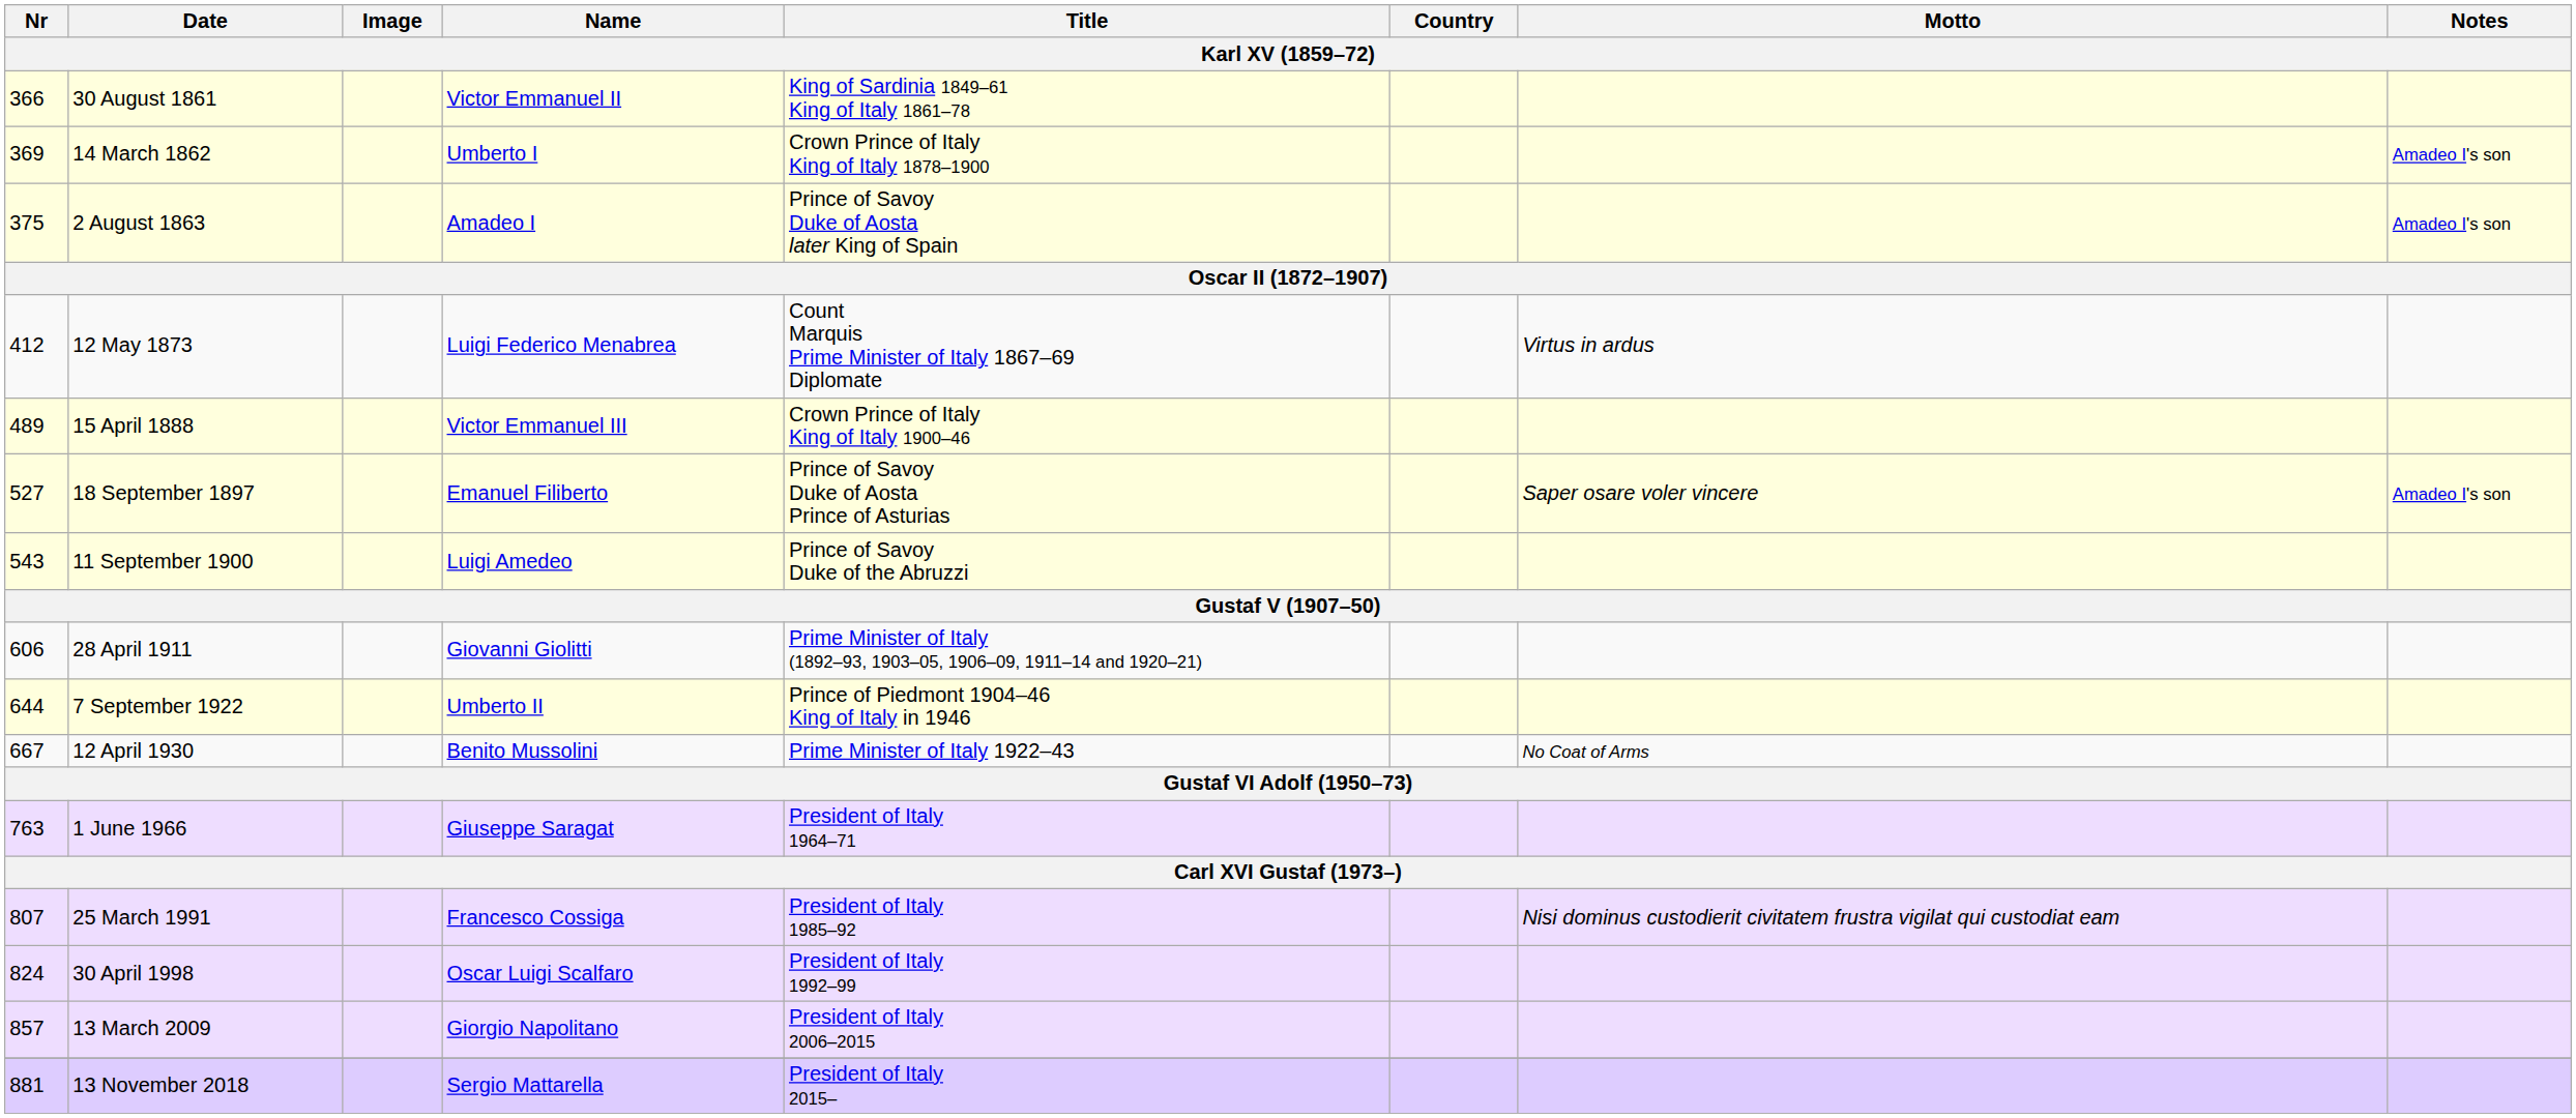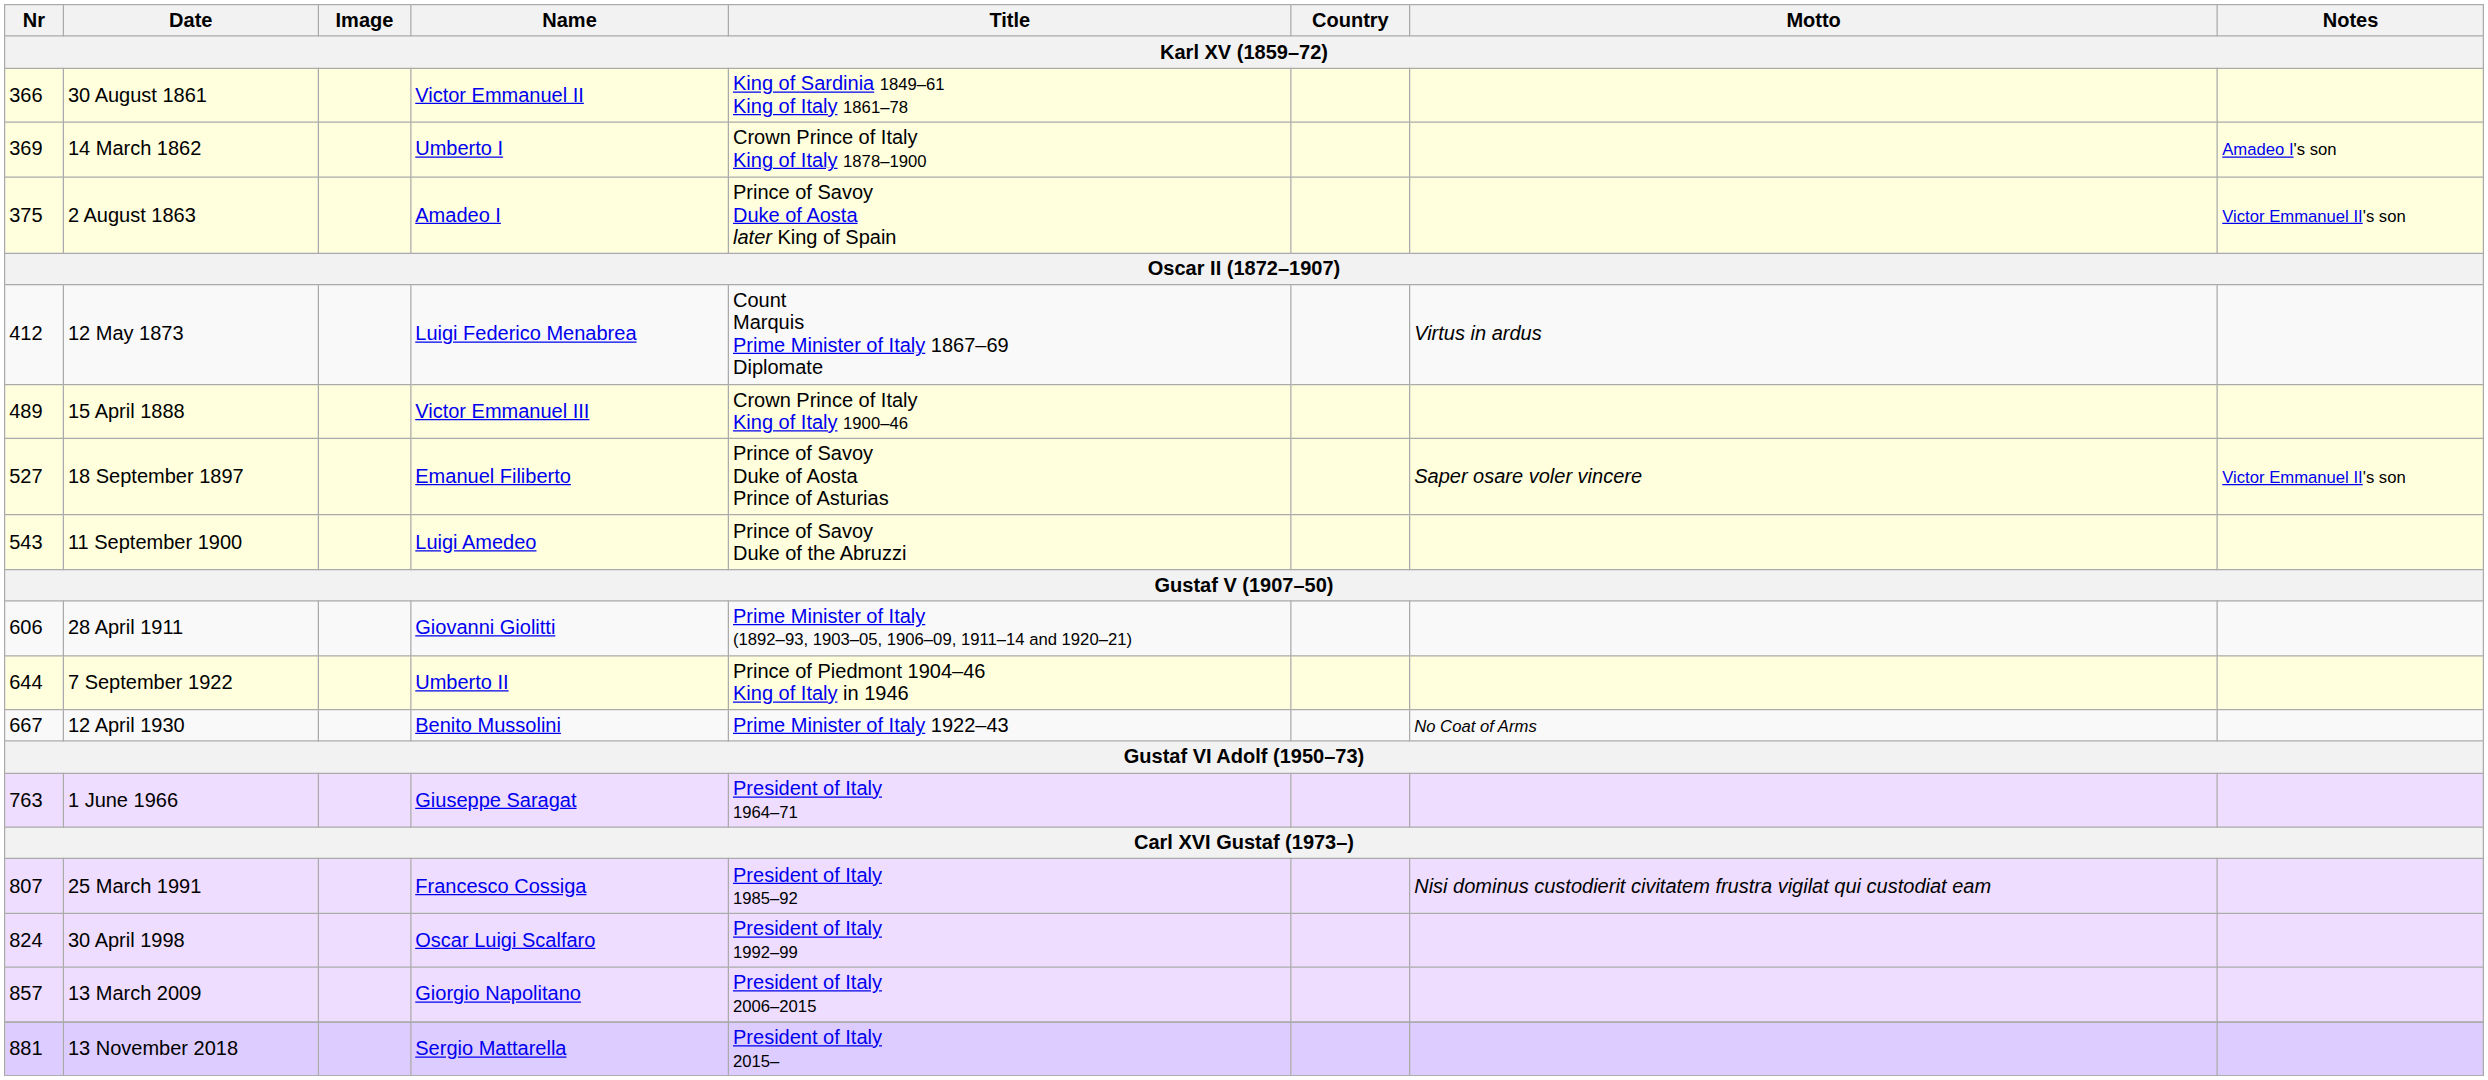2 August 1863 | Notes: Amadeo I's son -> Victor Emmanuel II's son
18 September 1897 | Notes: Amadeo I's son -> Victor Emmanuel II's son
